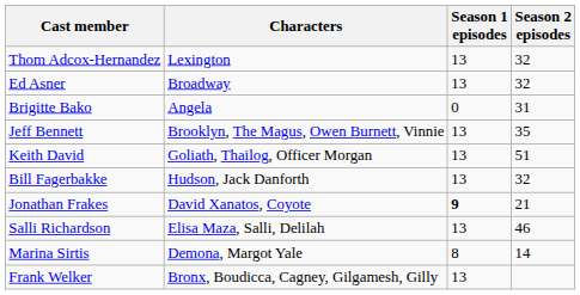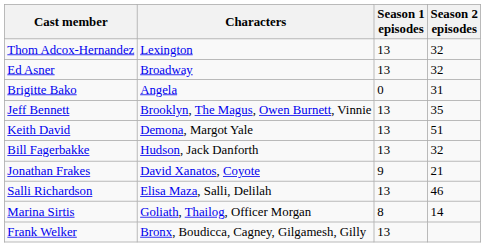Keith David | Characters: Goliath, Thailog, Officer Morgan -> Demona, Margot Yale
Jonathan Frakes | Season 1 episodes: bold -> normal
Marina Sirtis | Characters: Demona, Margot Yale -> Goliath, Thailog, Officer Morgan
